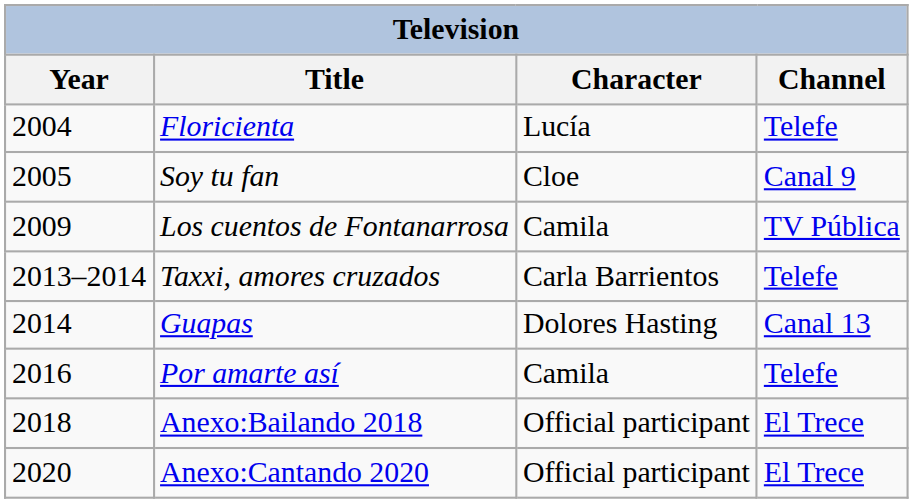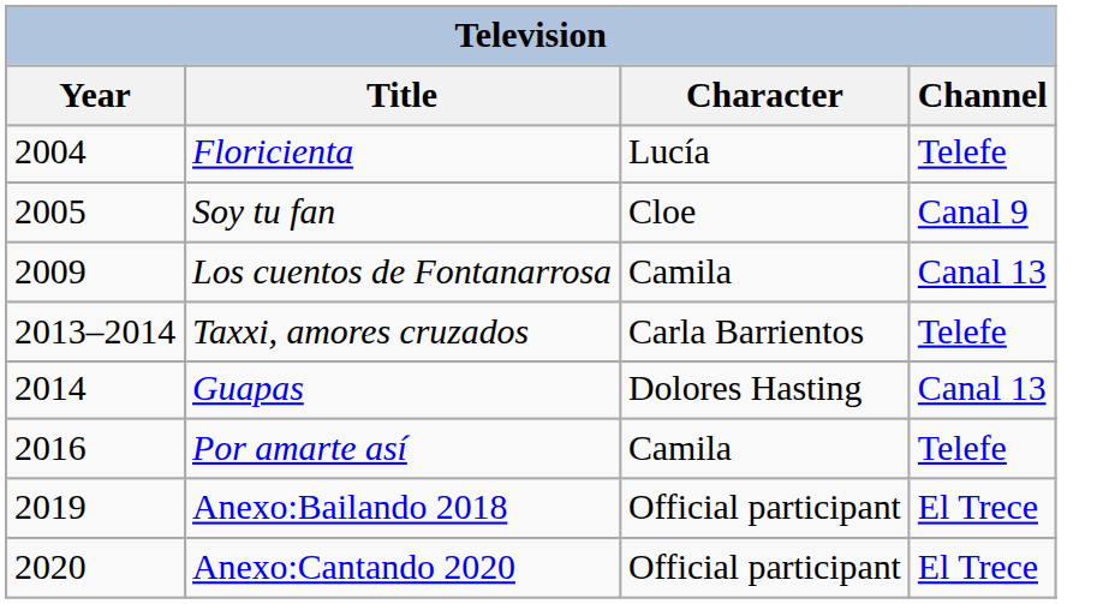Los cuentos de Fontanarrosa | Channel: TV Pública -> Canal 13
Anexo:Bailando 2018 | Year: 2018 -> 2019
